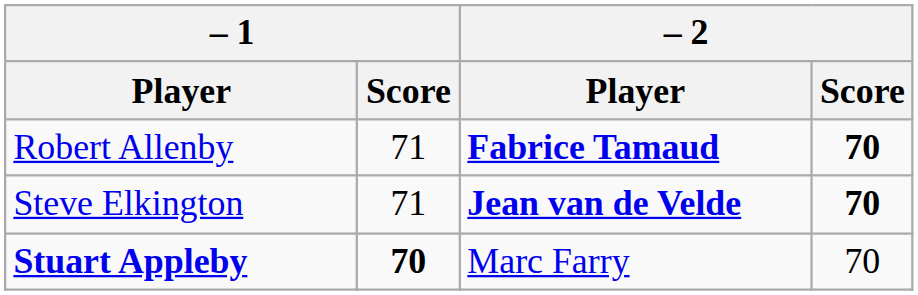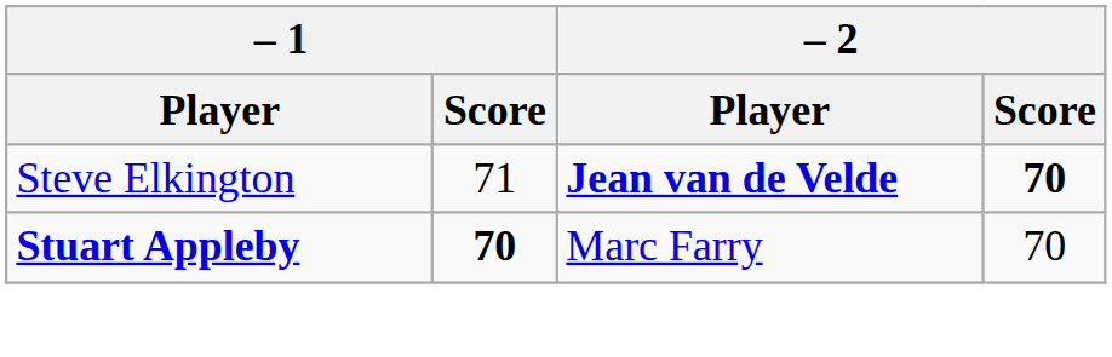- row: Robert Allenby | 71 | Fabrice Tamaud | 70
